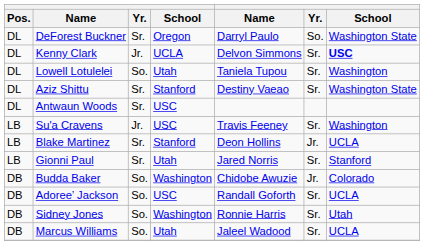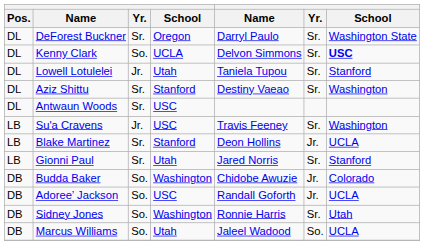DeForest Buckner | column 6: So. -> Sr.
Kenny Clark | column 3: Jr. -> So.
Lowell Lotulelei | column 3: So. -> Jr.
Lowell Lotulelei | column 7: Washington -> Stanford
Aziz Shittu | column 7: Washington State -> Washington
Adoree’ Jackson | column 6: Sr. -> Jr.
Marcus Williams | column 6: Sr. -> So.
